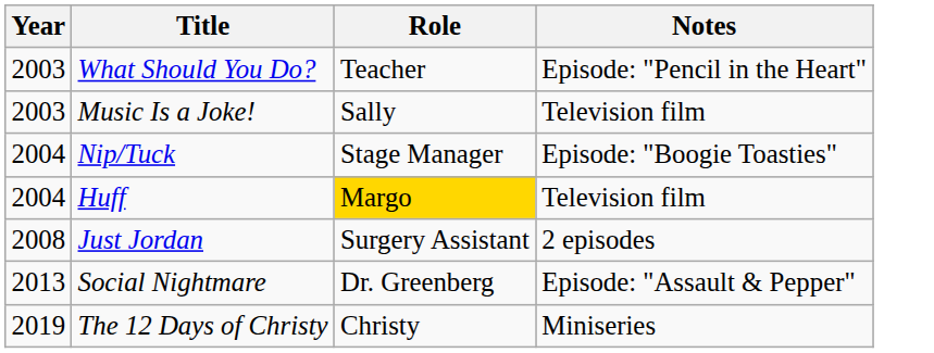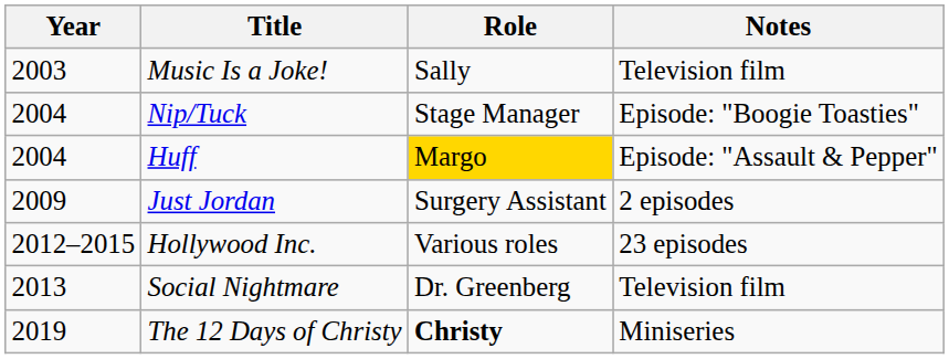- row: 2003 | What Should You Do? | Teacher | Episode: "Pencil in the Heart"
Huff | Notes: Television film -> Episode: "Assault & Pepper"
Just Jordan | Year: 2008 -> 2009
+ row: 2012–2015 | Hollywood Inc. | Various roles | 23 episodes
Social Nightmare | Notes: Episode: "Assault & Pepper" -> Television film
The 12 Days of Christy | Role: normal -> bold
